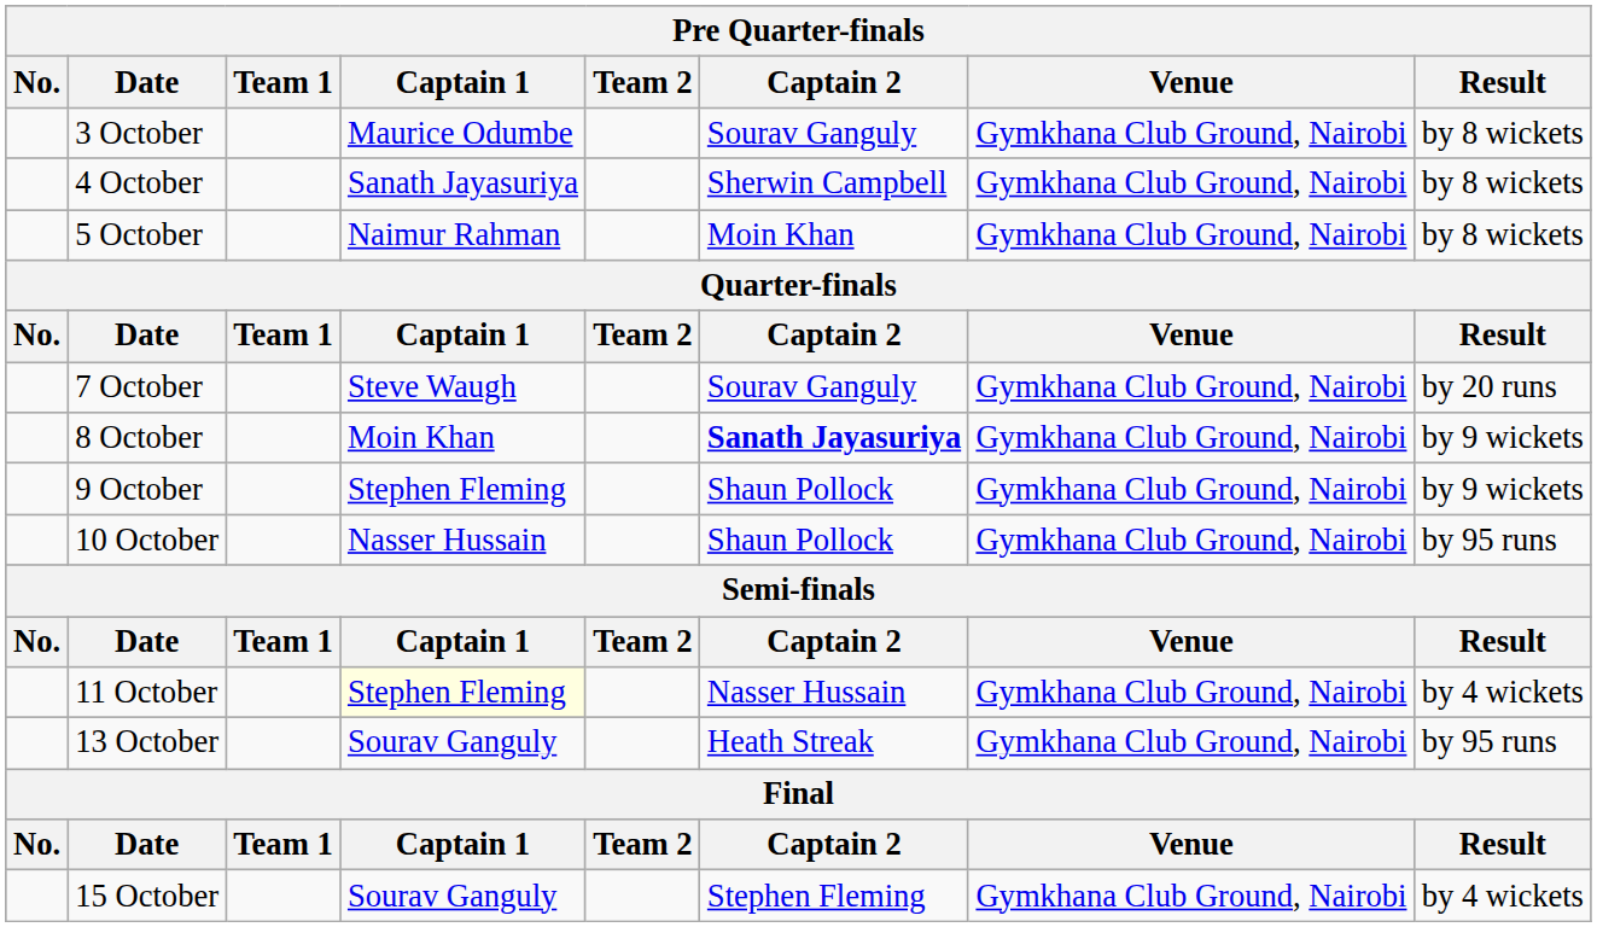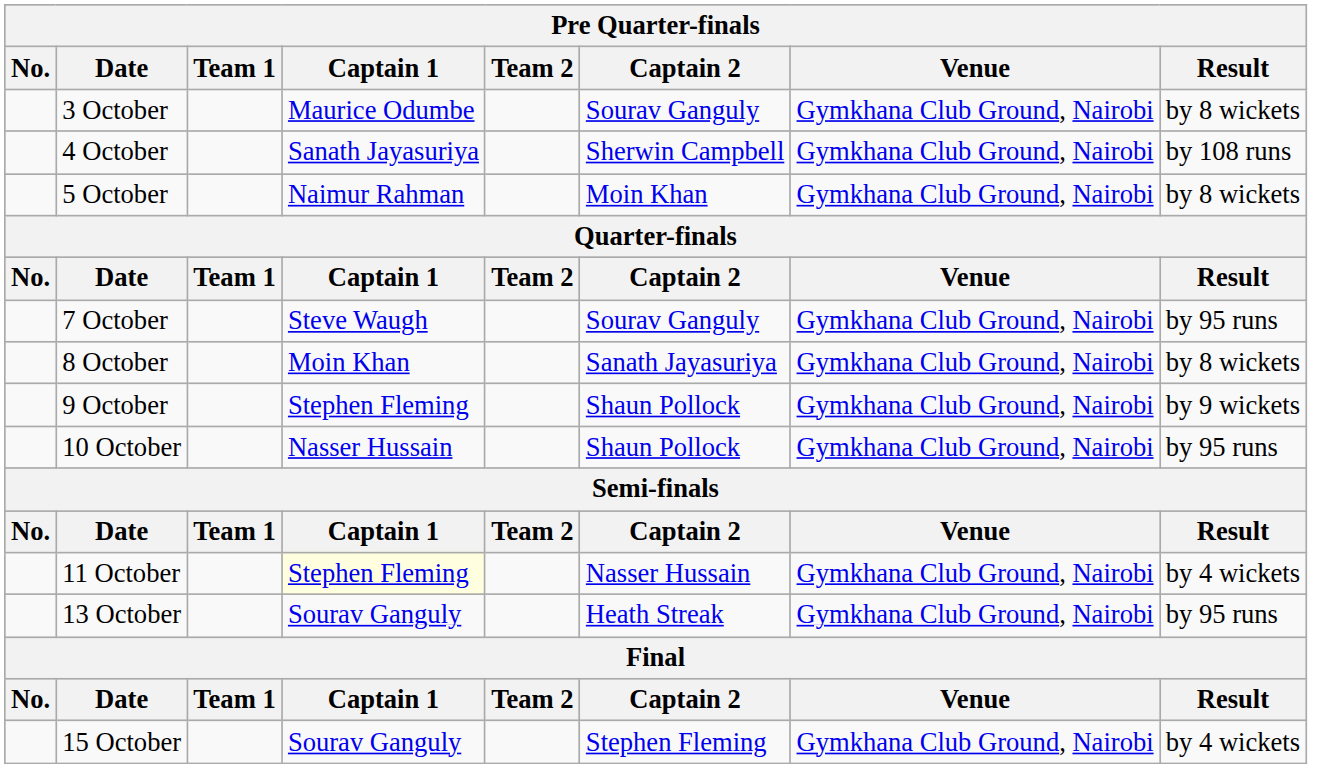4 October | Result: by 8 wickets -> by 108 runs
7 October | Result: by 20 runs -> by 95 runs
8 October | Captain 2: bold -> normal
8 October | Result: by 9 wickets -> by 8 wickets
